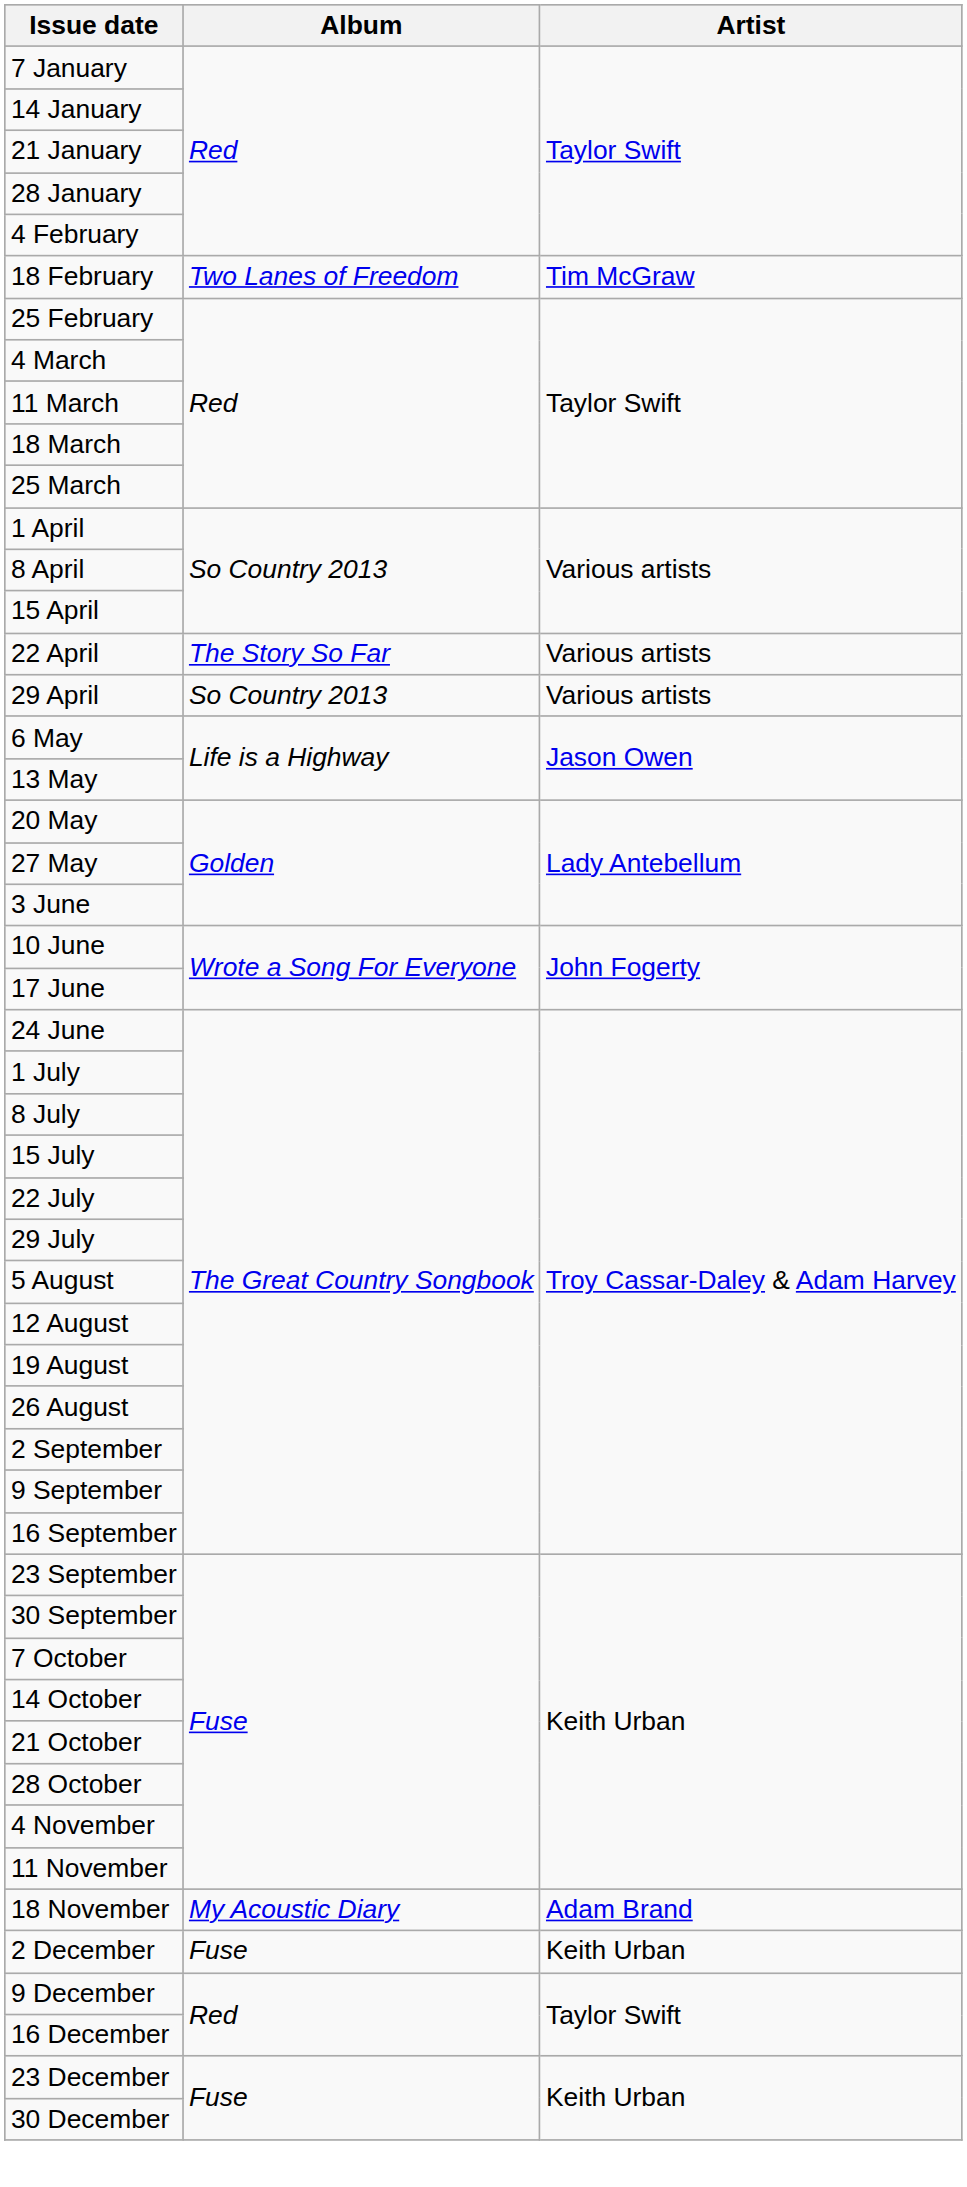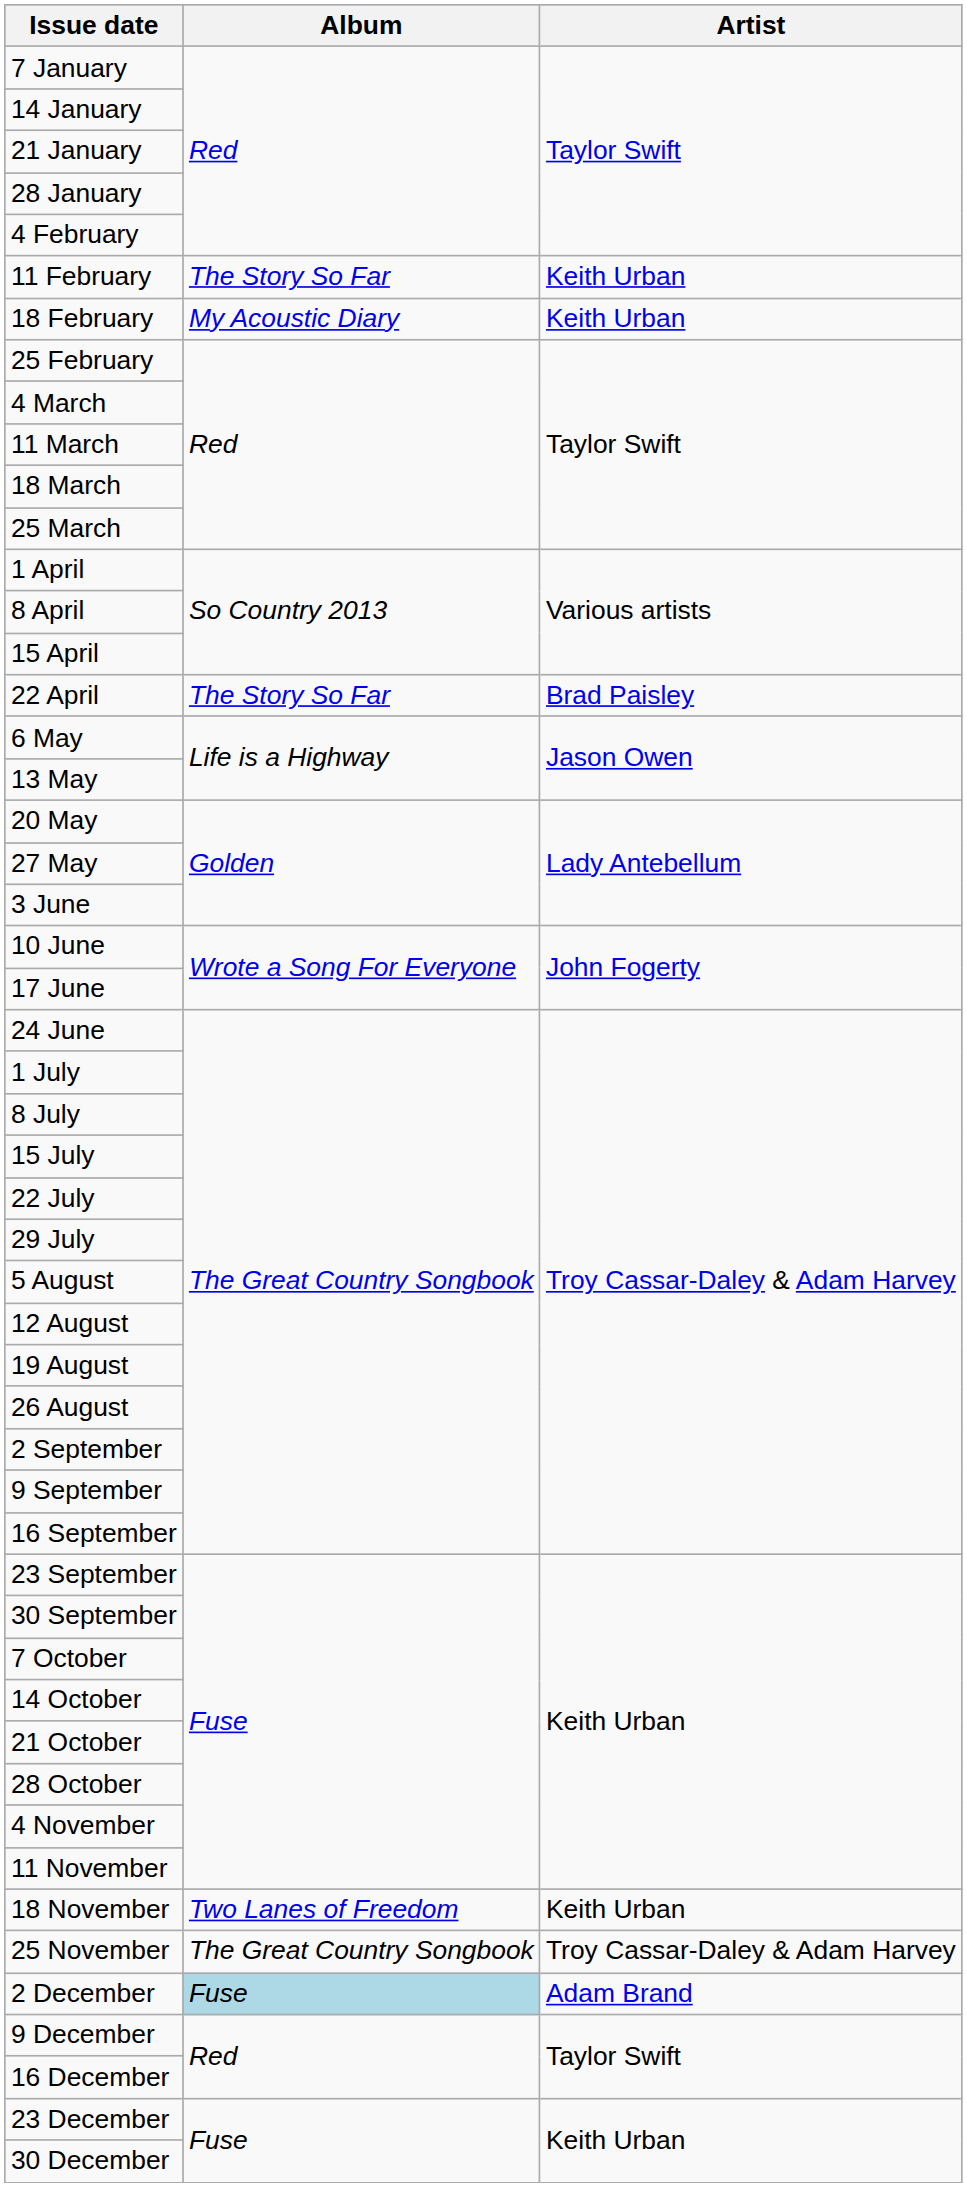+ row: 11 February | The Story So Far | Keith Urban
18 February | Album: Two Lanes of Freedom -> My Acoustic Diary
18 February | Artist: Tim McGraw -> Keith Urban
22 April | Artist: Various artists -> Brad Paisley
- row: 29 April | So Country 2013 | Various artists
18 November | Album: My Acoustic Diary -> Two Lanes of Freedom
18 November | Artist: Adam Brand -> Keith Urban
+ row: 25 November | The Great Country Songbook | Troy Cassar-Daley & Adam Harvey
2 December | Album: no background -> lightblue background
2 December | Artist: Keith Urban -> Adam Brand
